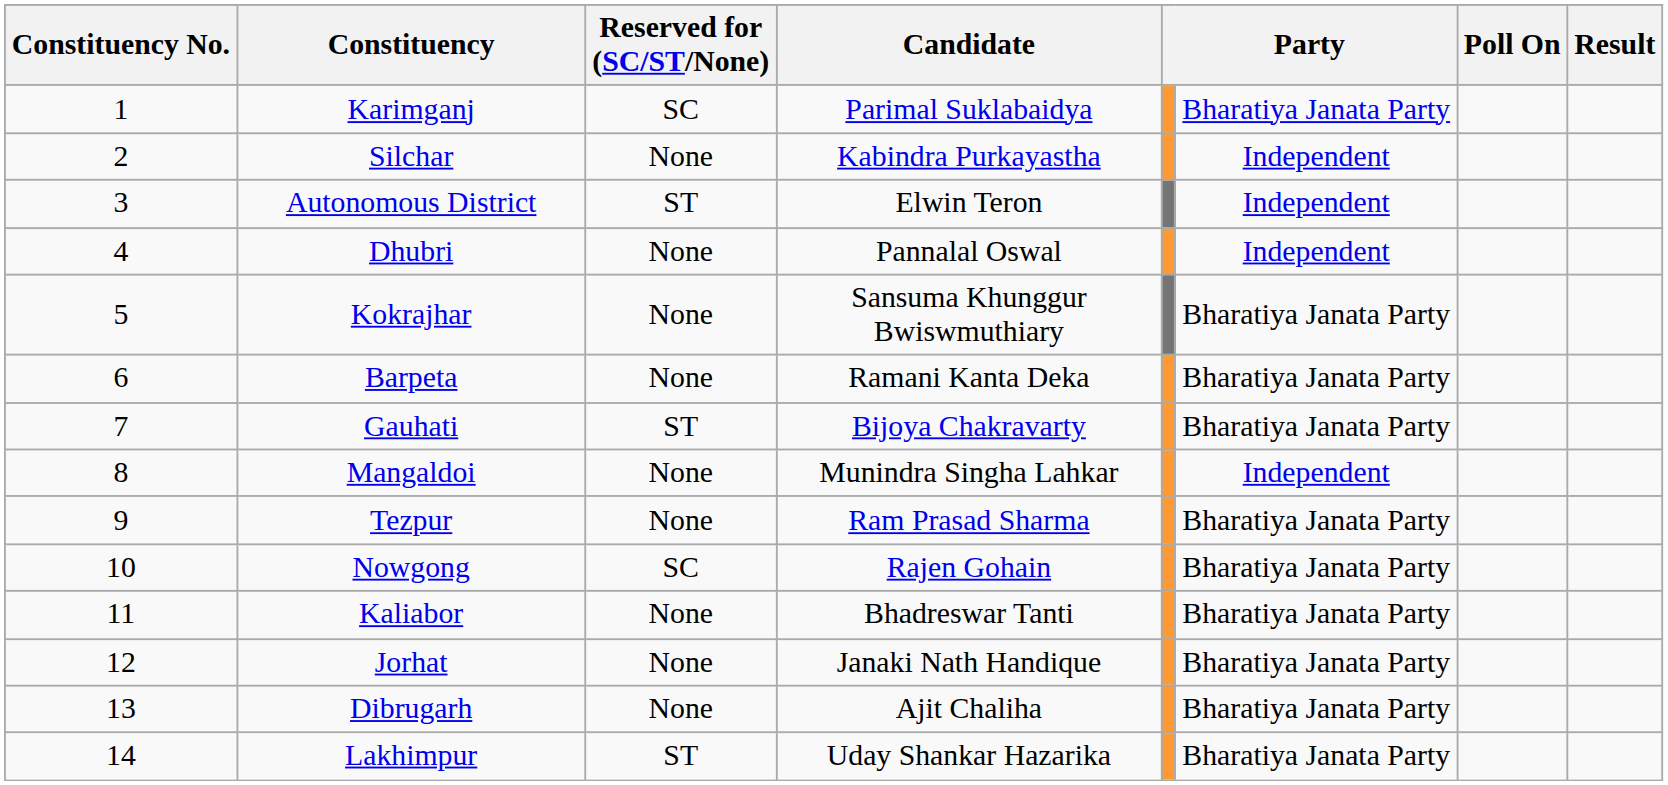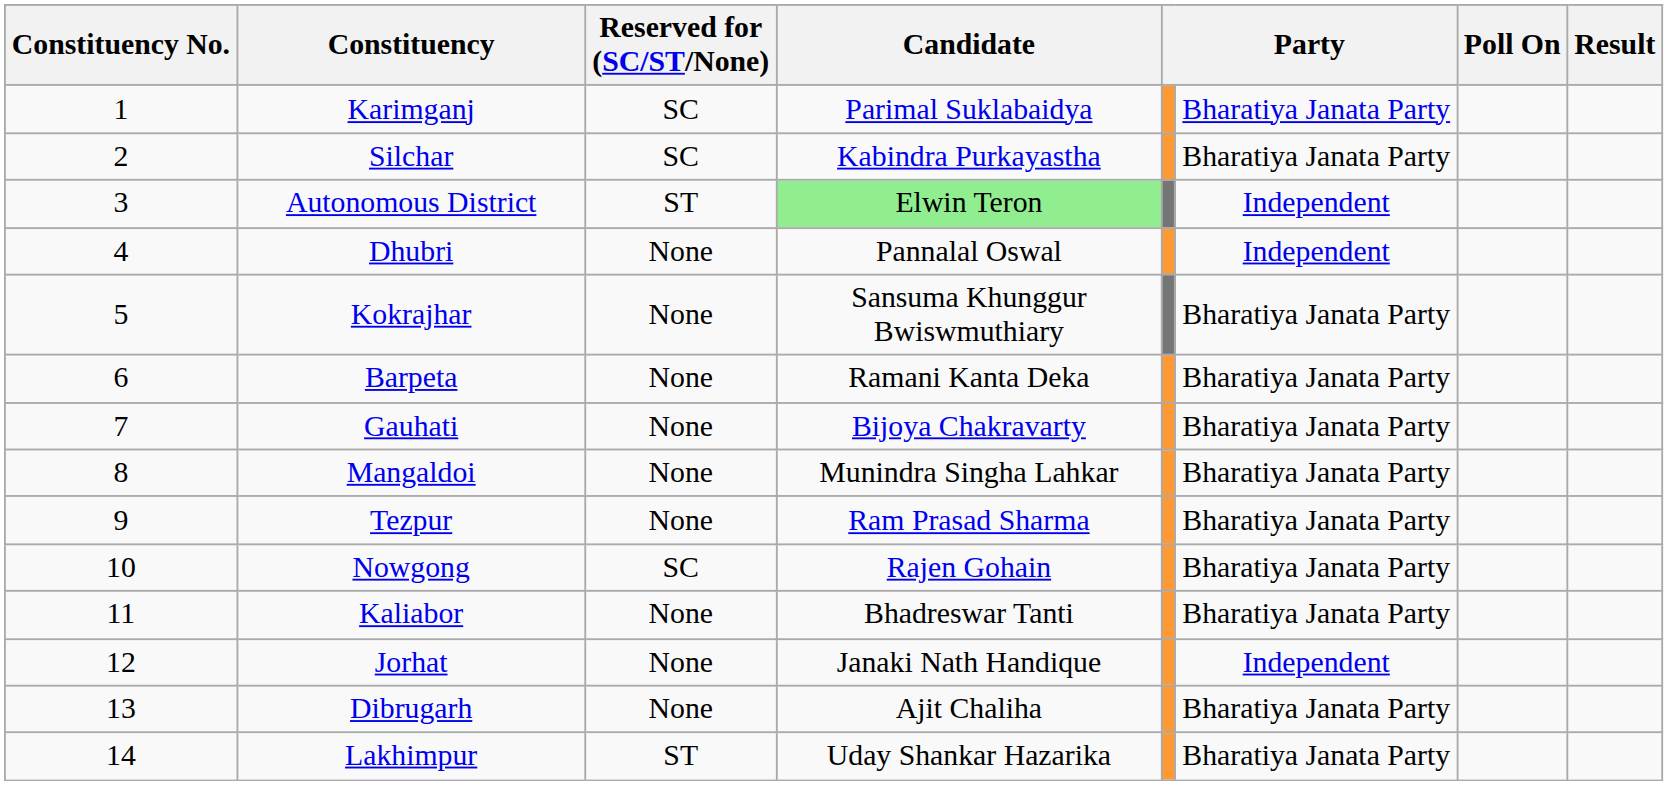Silchar | Reserved for (SC/ST/None): None -> SC
Silchar | column 6: Independent -> Bharatiya Janata Party
Autonomous District | Candidate: no background -> lightgreen background
Gauhati | Reserved for (SC/ST/None): ST -> None
Mangaldoi | column 6: Independent -> Bharatiya Janata Party
Jorhat | column 6: Bharatiya Janata Party -> Independent
